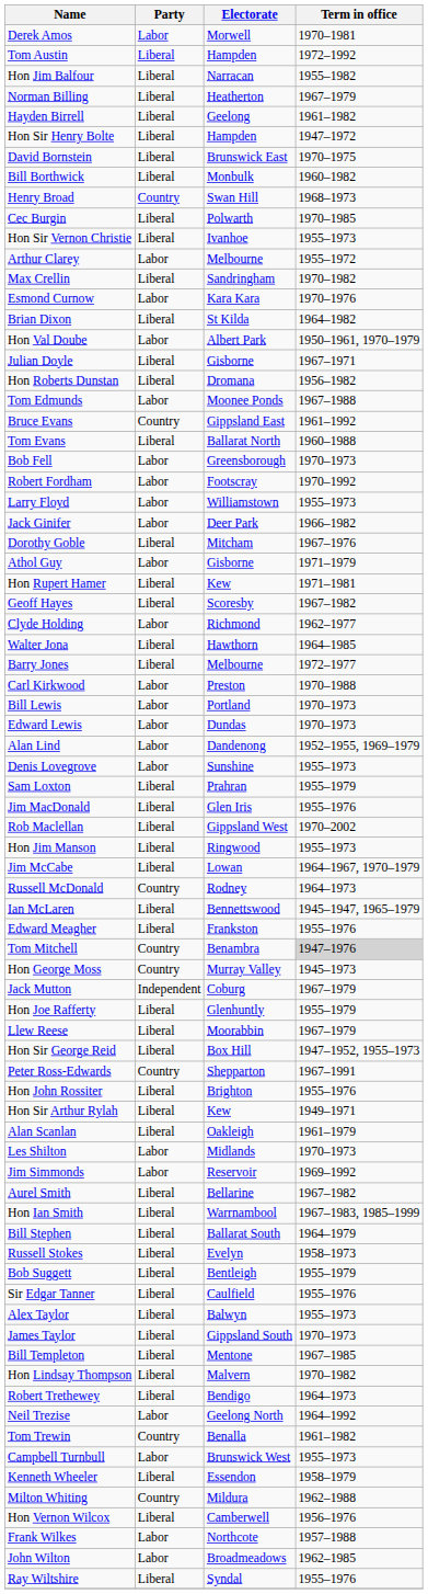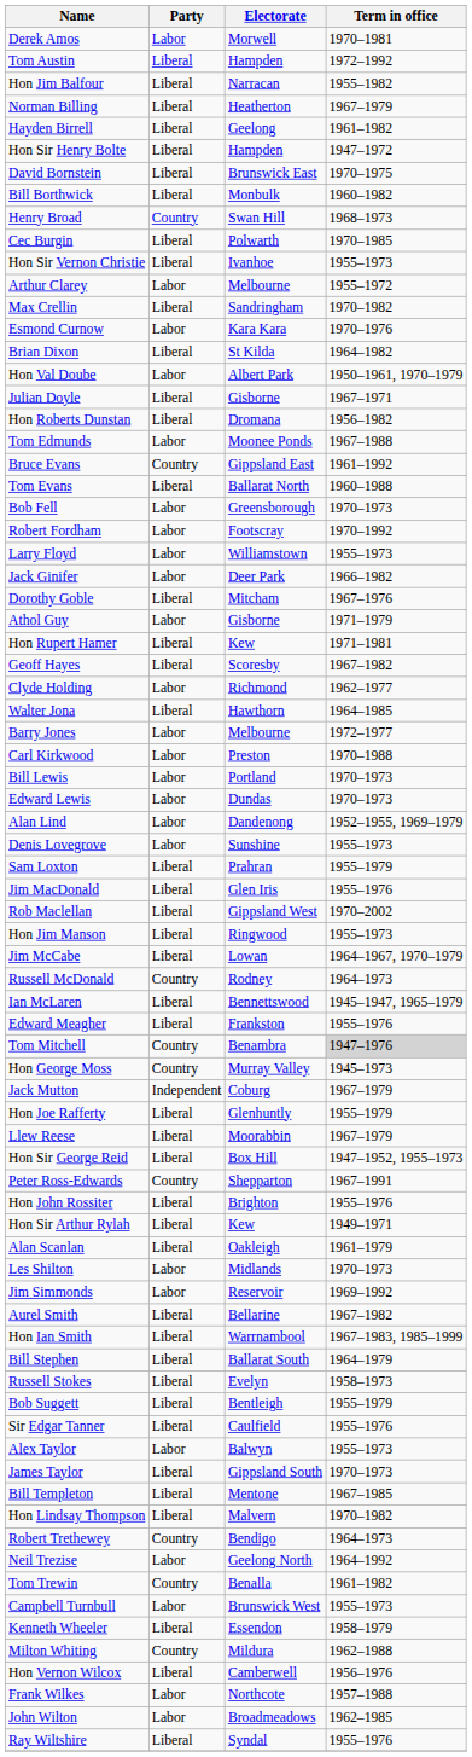Barry Jones | Party: Liberal -> Labor
Alex Taylor | Party: Liberal -> Labor
Robert Trethewey | Party: Liberal -> Country
